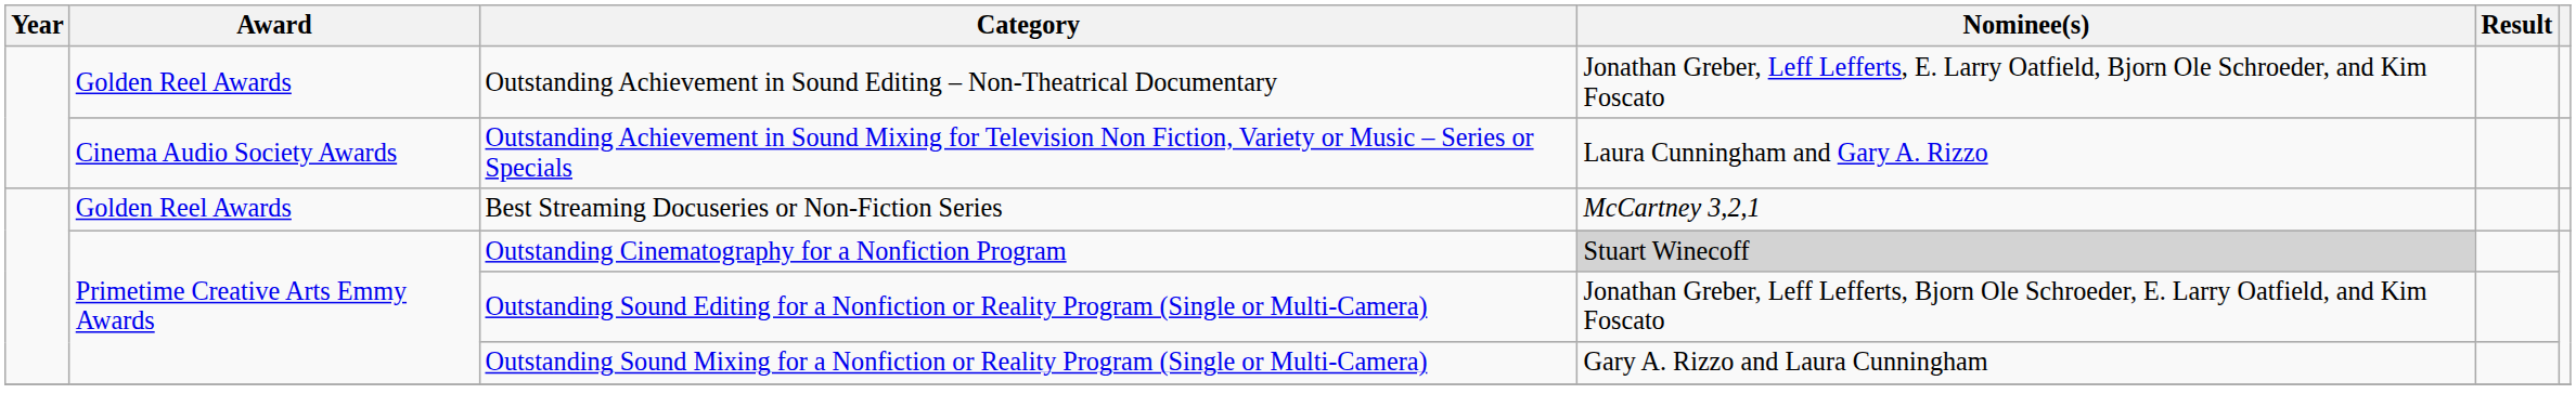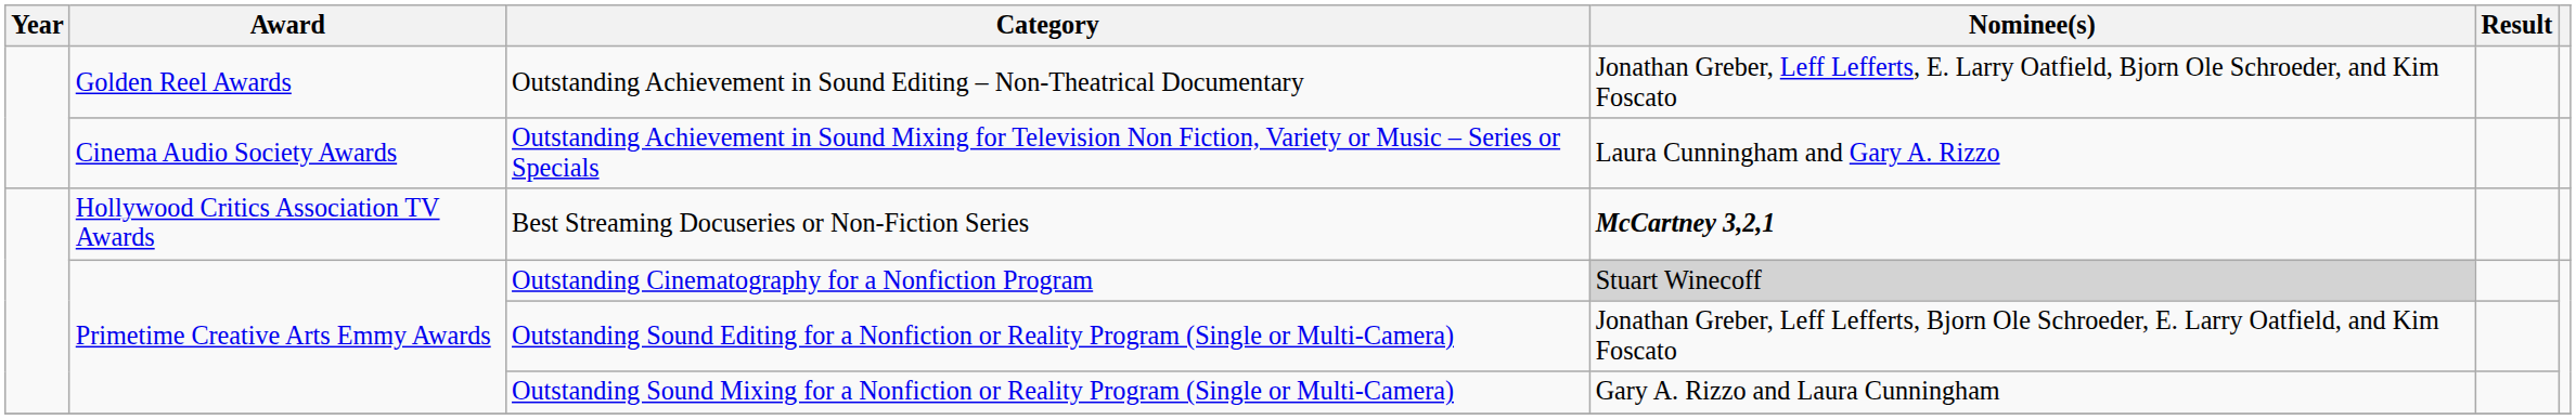Best Streaming Docuseries or Non-Fiction Series | Award: Golden Reel Awards -> Hollywood Critics Association TV Awards
Best Streaming Docuseries or Non-Fiction Series | Nominee(s): normal -> bold
